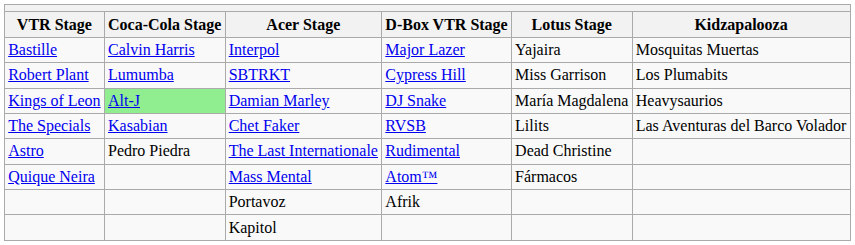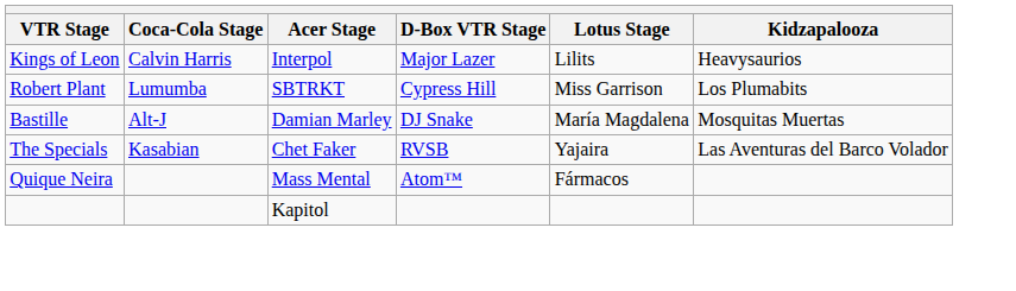Interpol | VTR Stage: Bastille -> Kings of Leon
Interpol | Lotus Stage: Yajaira -> Lilits
Interpol | Kidzapalooza: Mosquitas Muertas -> Heavysaurios
Damian Marley | VTR Stage: Kings of Leon -> Bastille
Damian Marley | Coca-Cola Stage: lightgreen background -> no background
Damian Marley | Kidzapalooza: Heavysaurios -> Mosquitas Muertas
Chet Faker | Lotus Stage: Lilits -> Yajaira
- row: Astro | Pedro Piedra | The Last Internationale | Rudimental | Dead Christine
- row: Portavoz | Afrik
